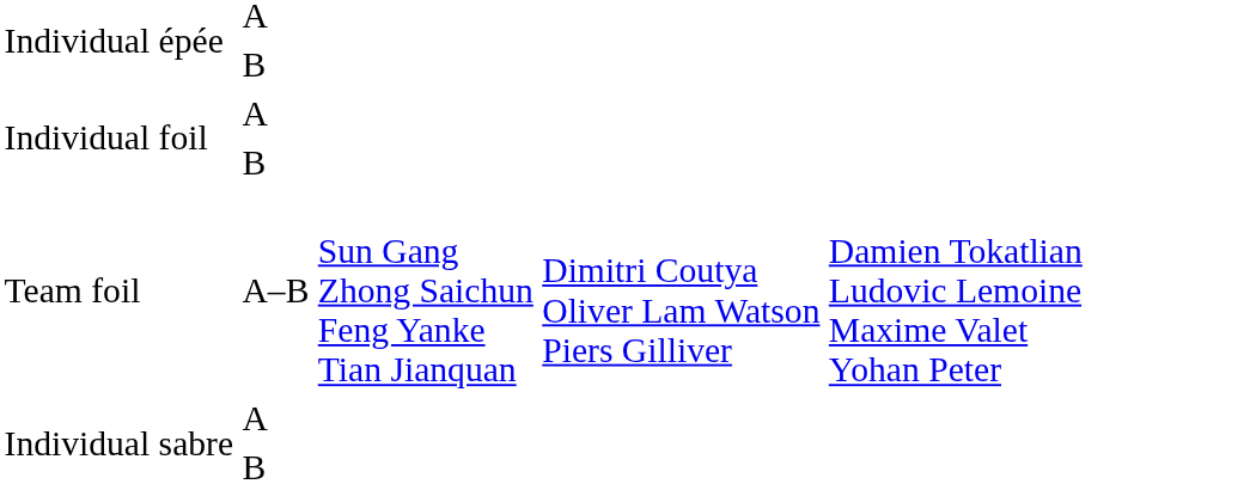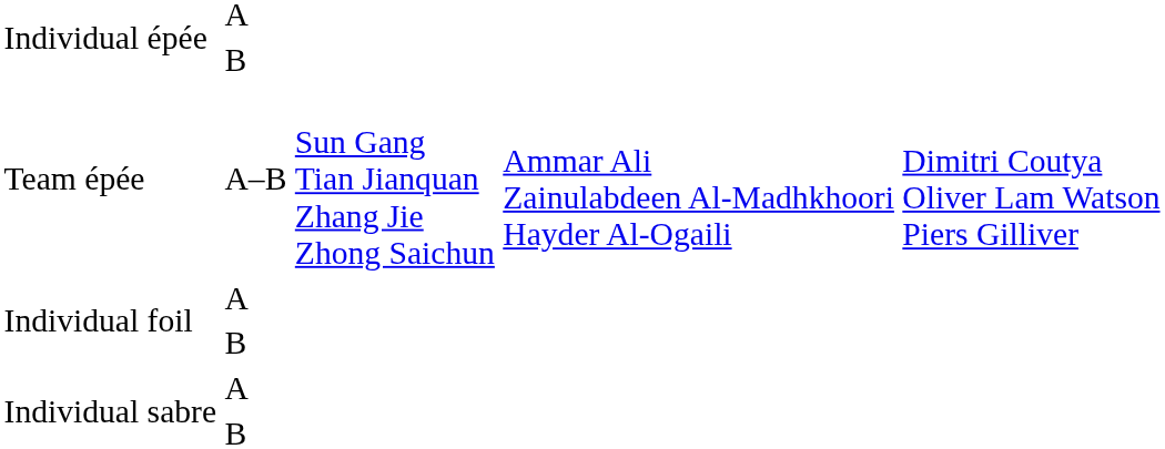+ row: Team épée | A–B | Sun Gang Tian Jianquan Zhang Jie Zhong Saichun | Ammar Ali Zainulabdeen Al-Madhkhoori Hayder Al-Ogaili | Dimitri Coutya Oliver Lam Watson Piers Gilliver
- row: Team foil | A–B | Sun Gang Zhong Saichun Feng Yanke Tian Jianquan | Dimitri Coutya Oliver Lam Watson Piers Gilliver | Damien Tokatlian Ludovic Lemoine Maxime Valet Yohan Peter
